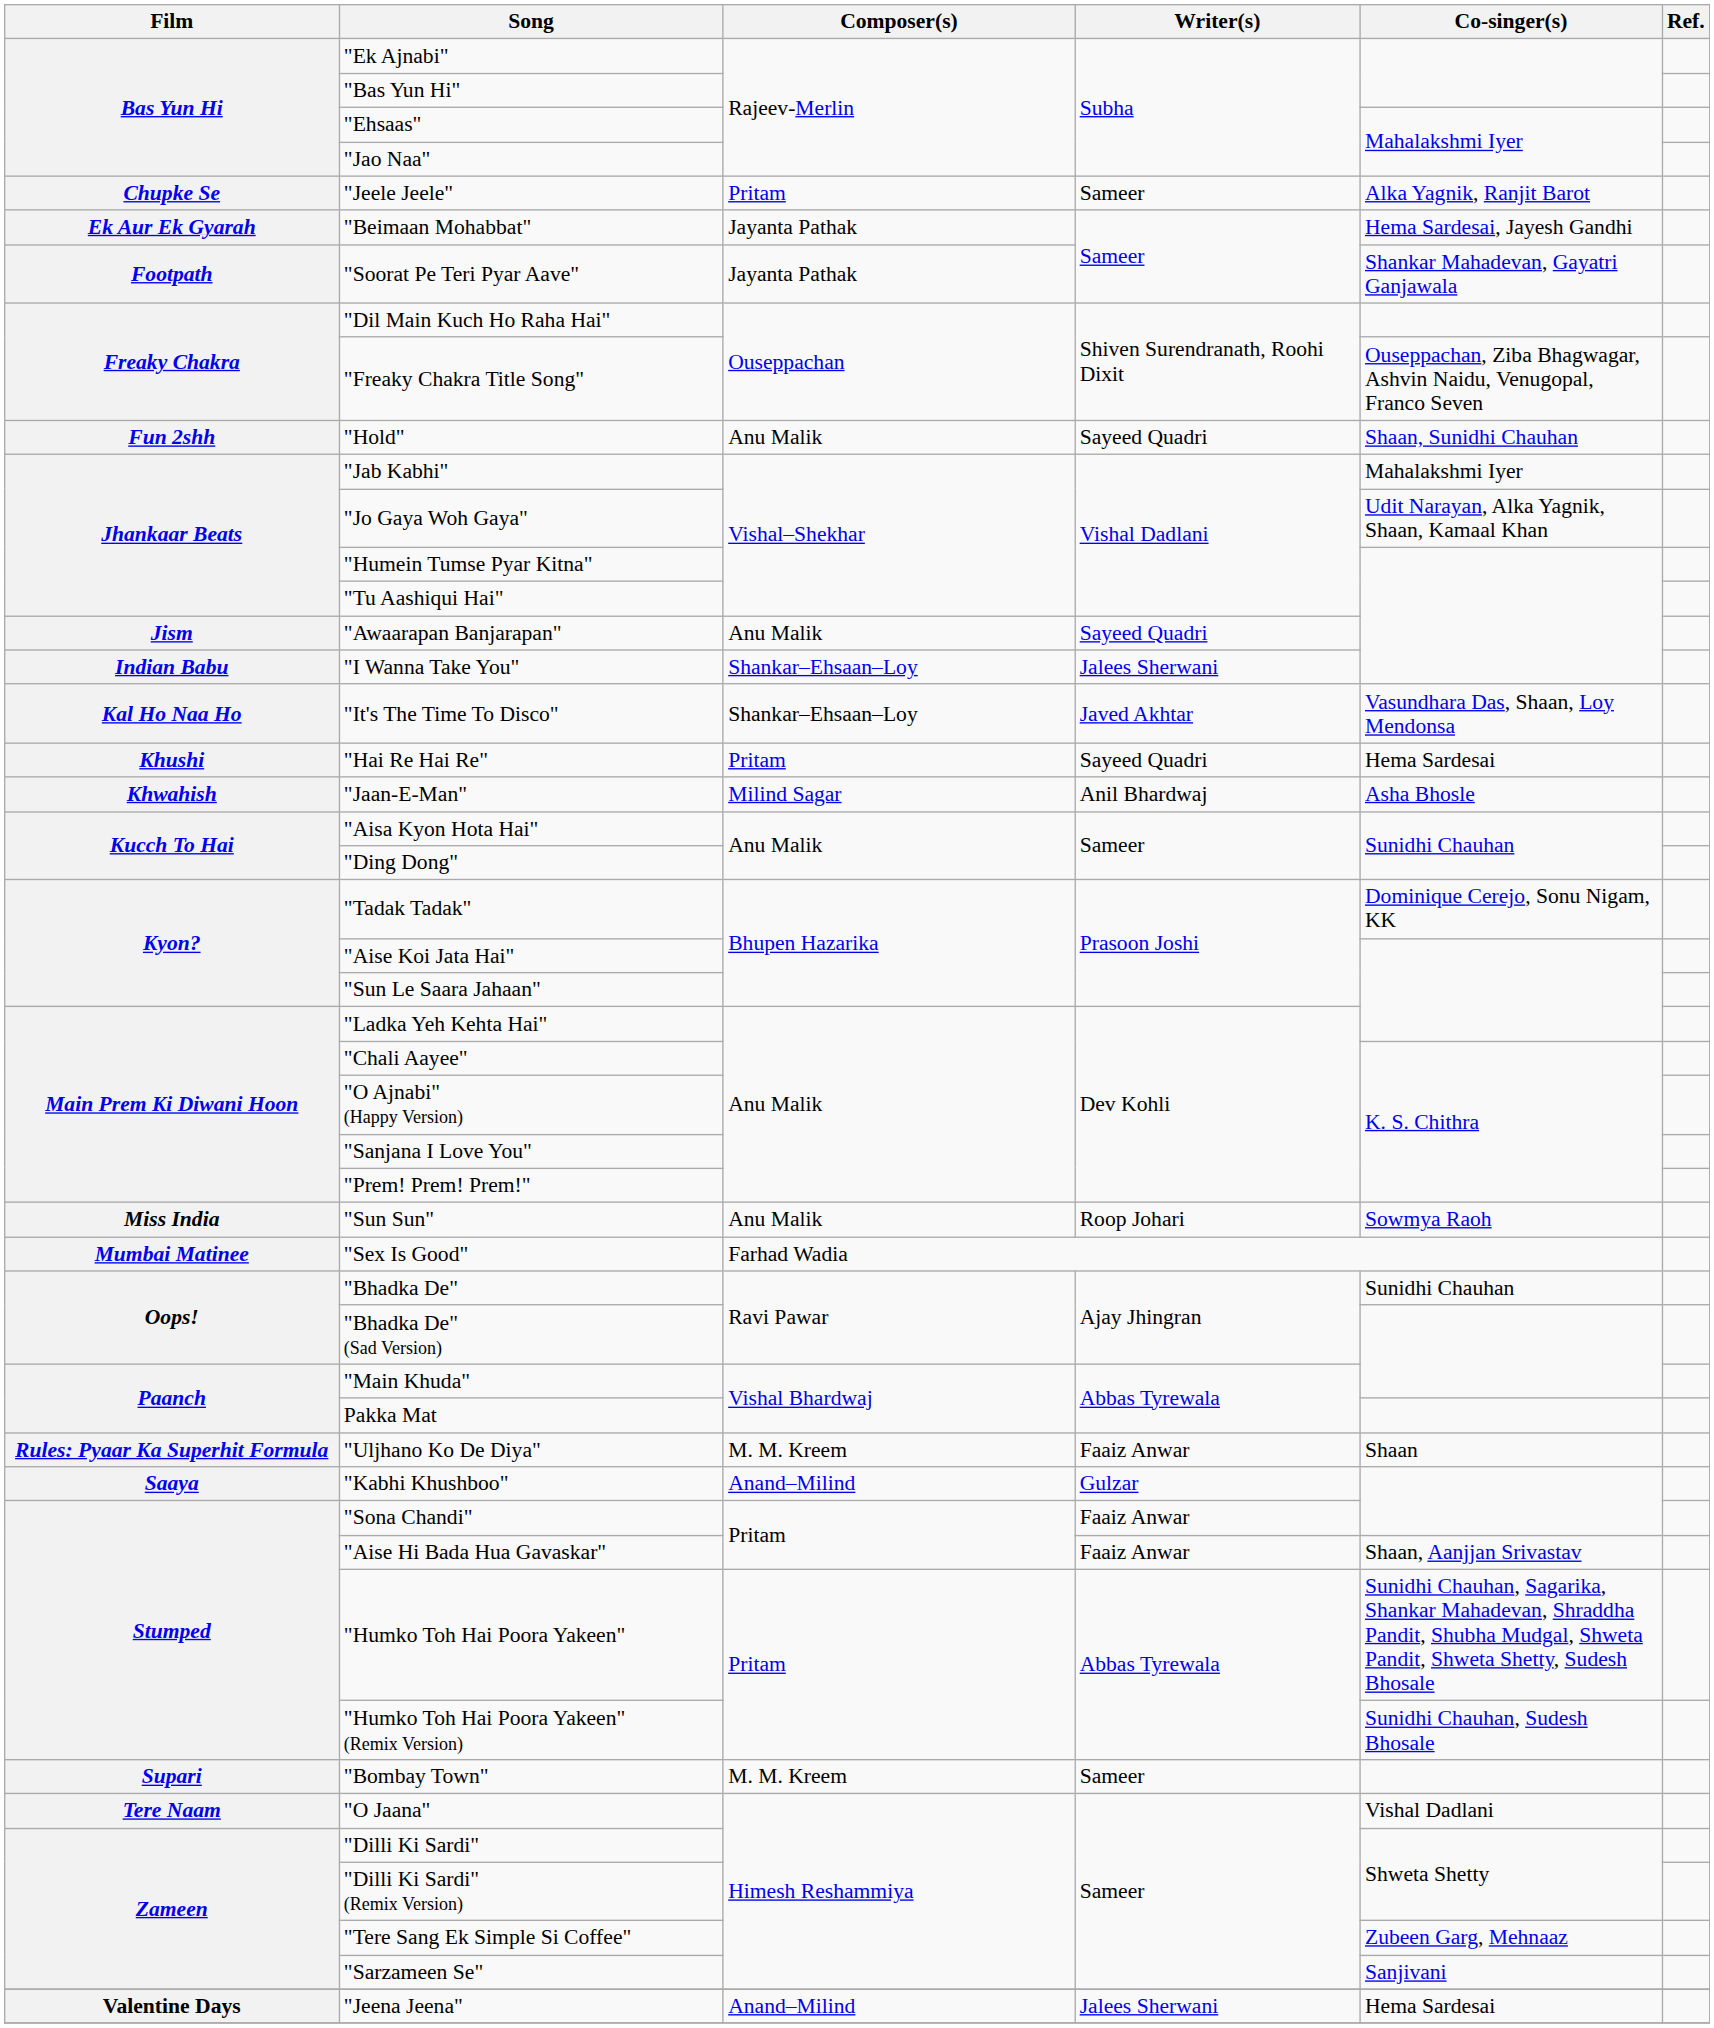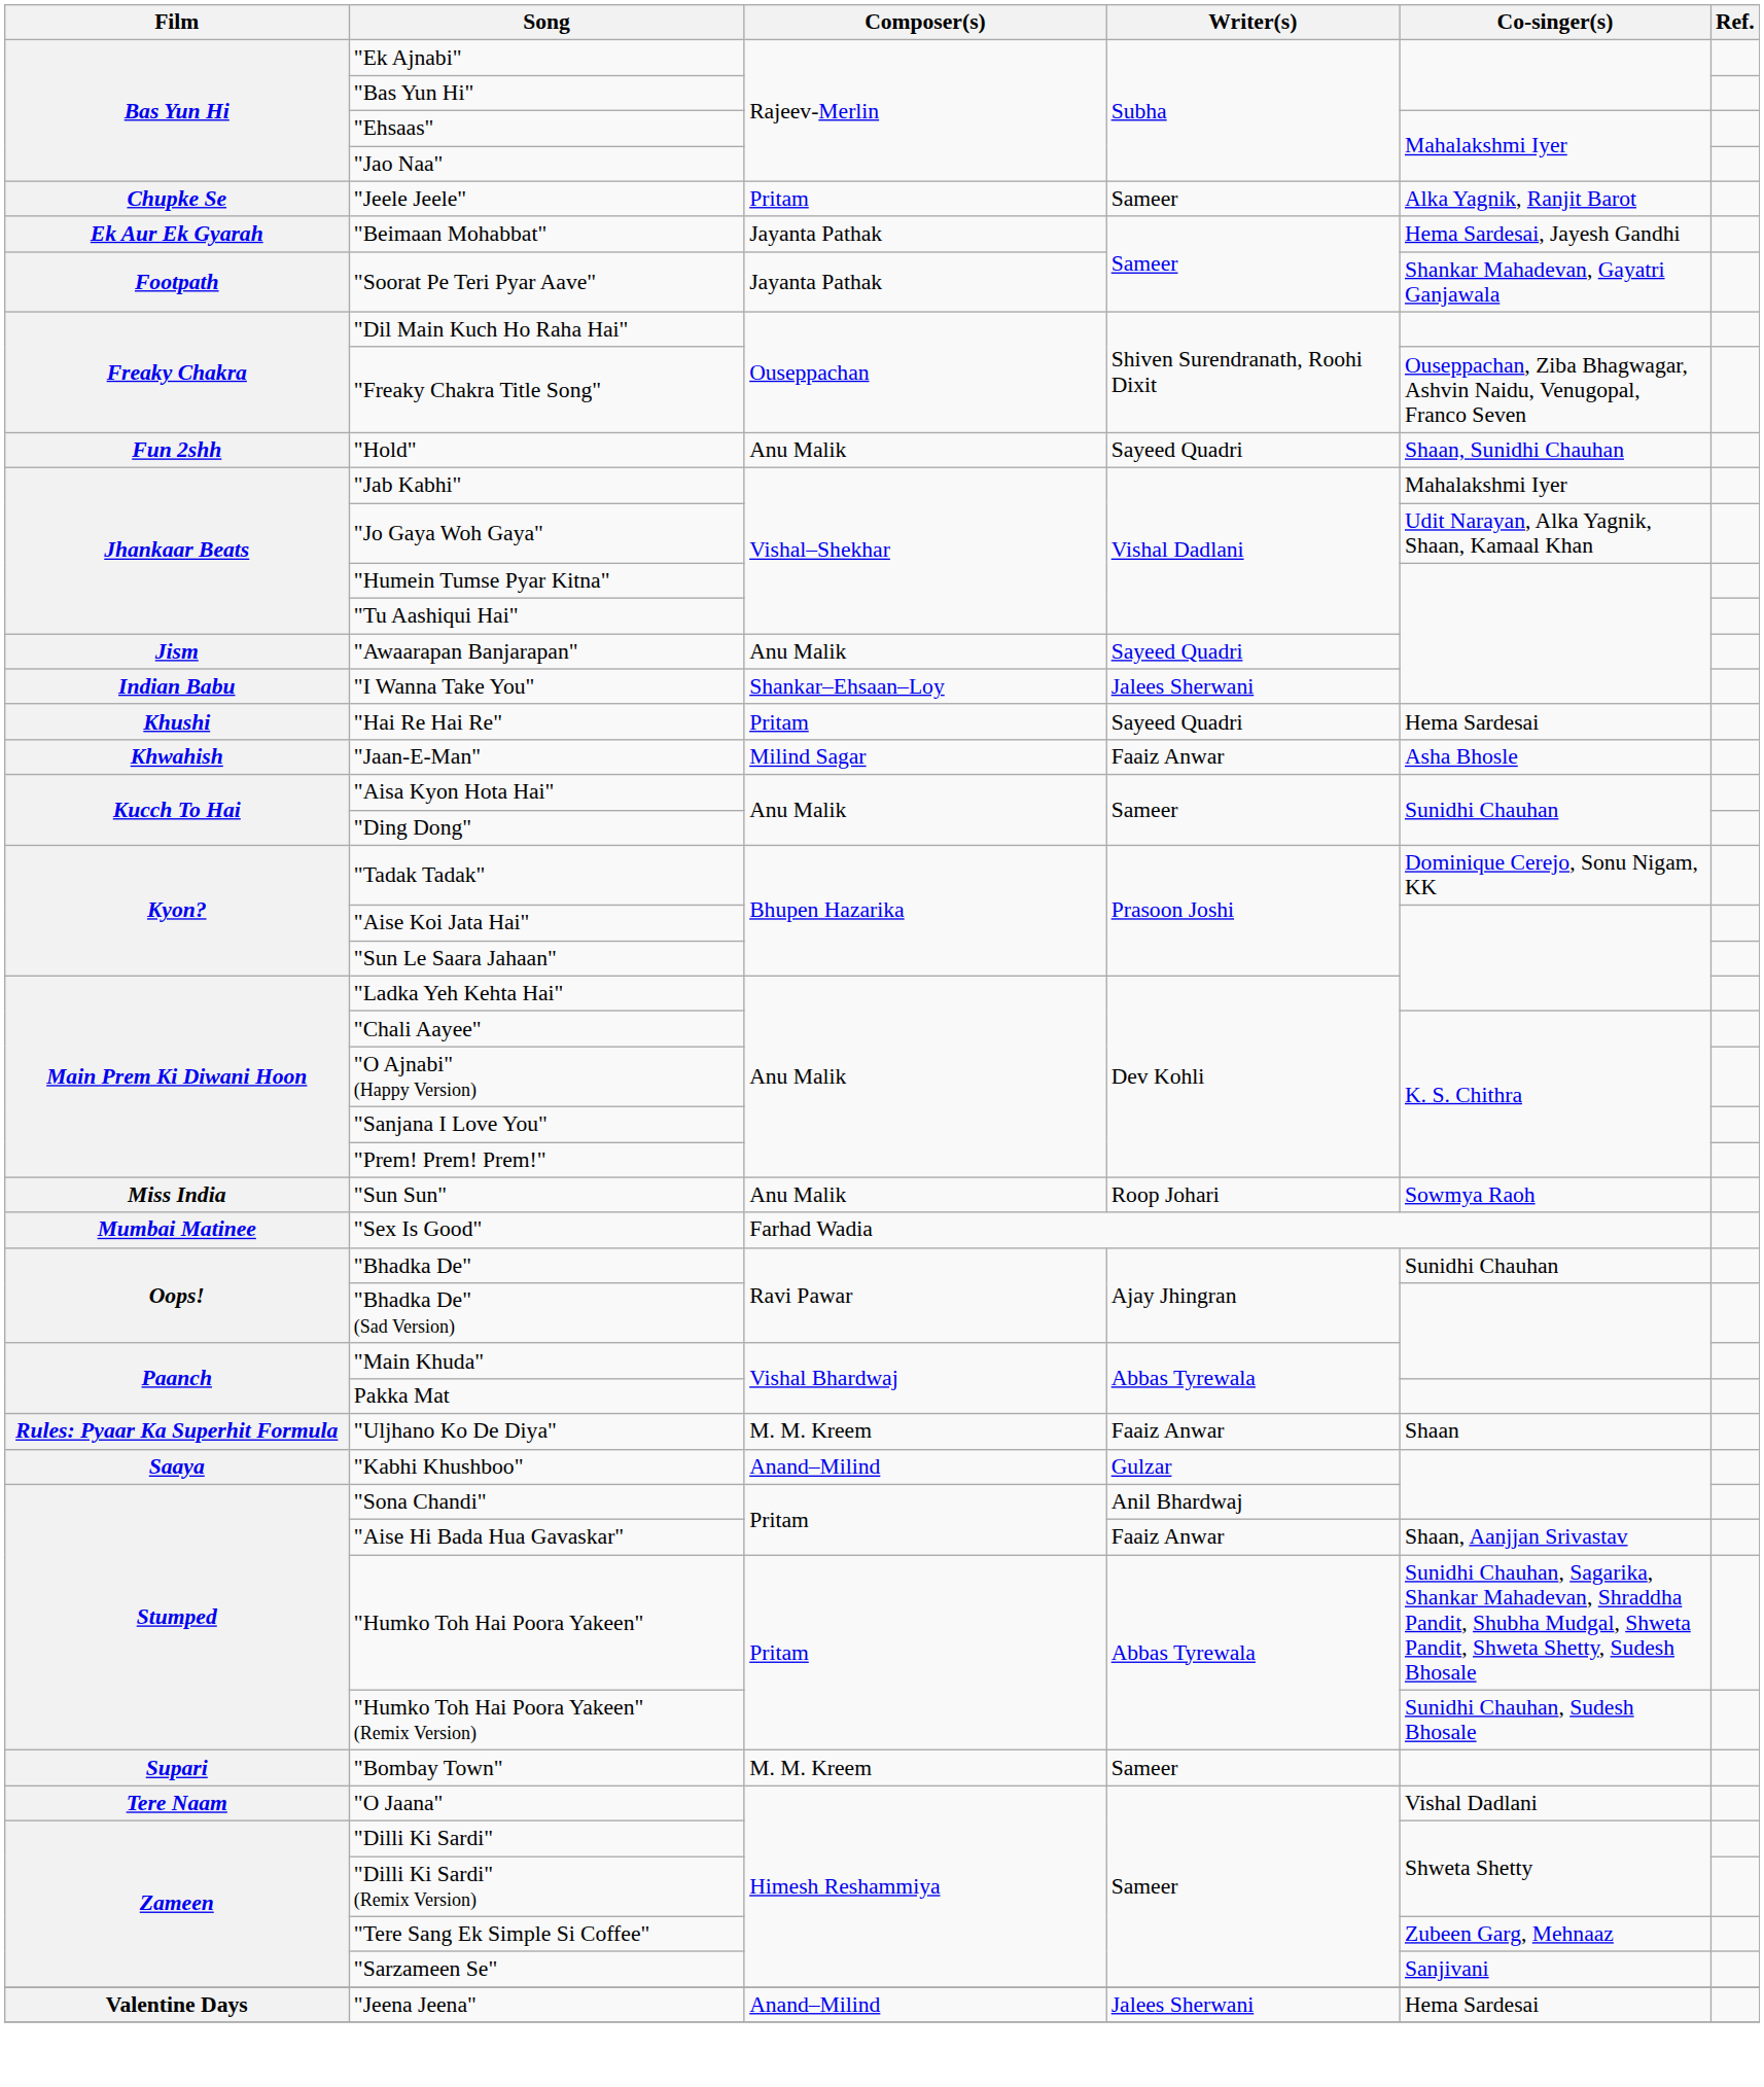- row: Kal Ho Naa Ho | "It's The Time To Disco" | Shankar–Ehsaan–Loy | Javed Akhtar | Vasundhara Das, Shaan, Loy Mendonsa
"Jaan-E-Man" | Writer(s): Anil Bhardwaj -> Faaiz Anwar
"Sona Chandi" | Writer(s): Faaiz Anwar -> Anil Bhardwaj
